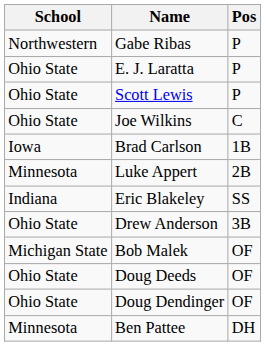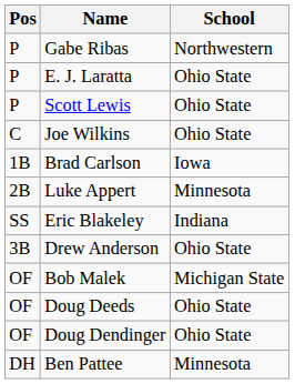columns swapped: Pos <-> School
